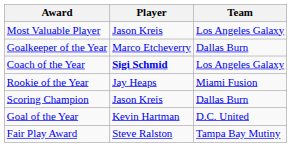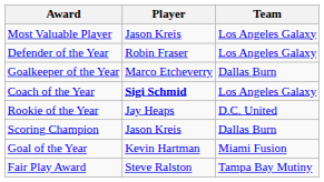+ row: Defender of the Year | Robin Fraser | Los Angeles Galaxy
Rookie of the Year | Team: Miami Fusion -> D.C. United
Goal of the Year | Team: D.C. United -> Miami Fusion
